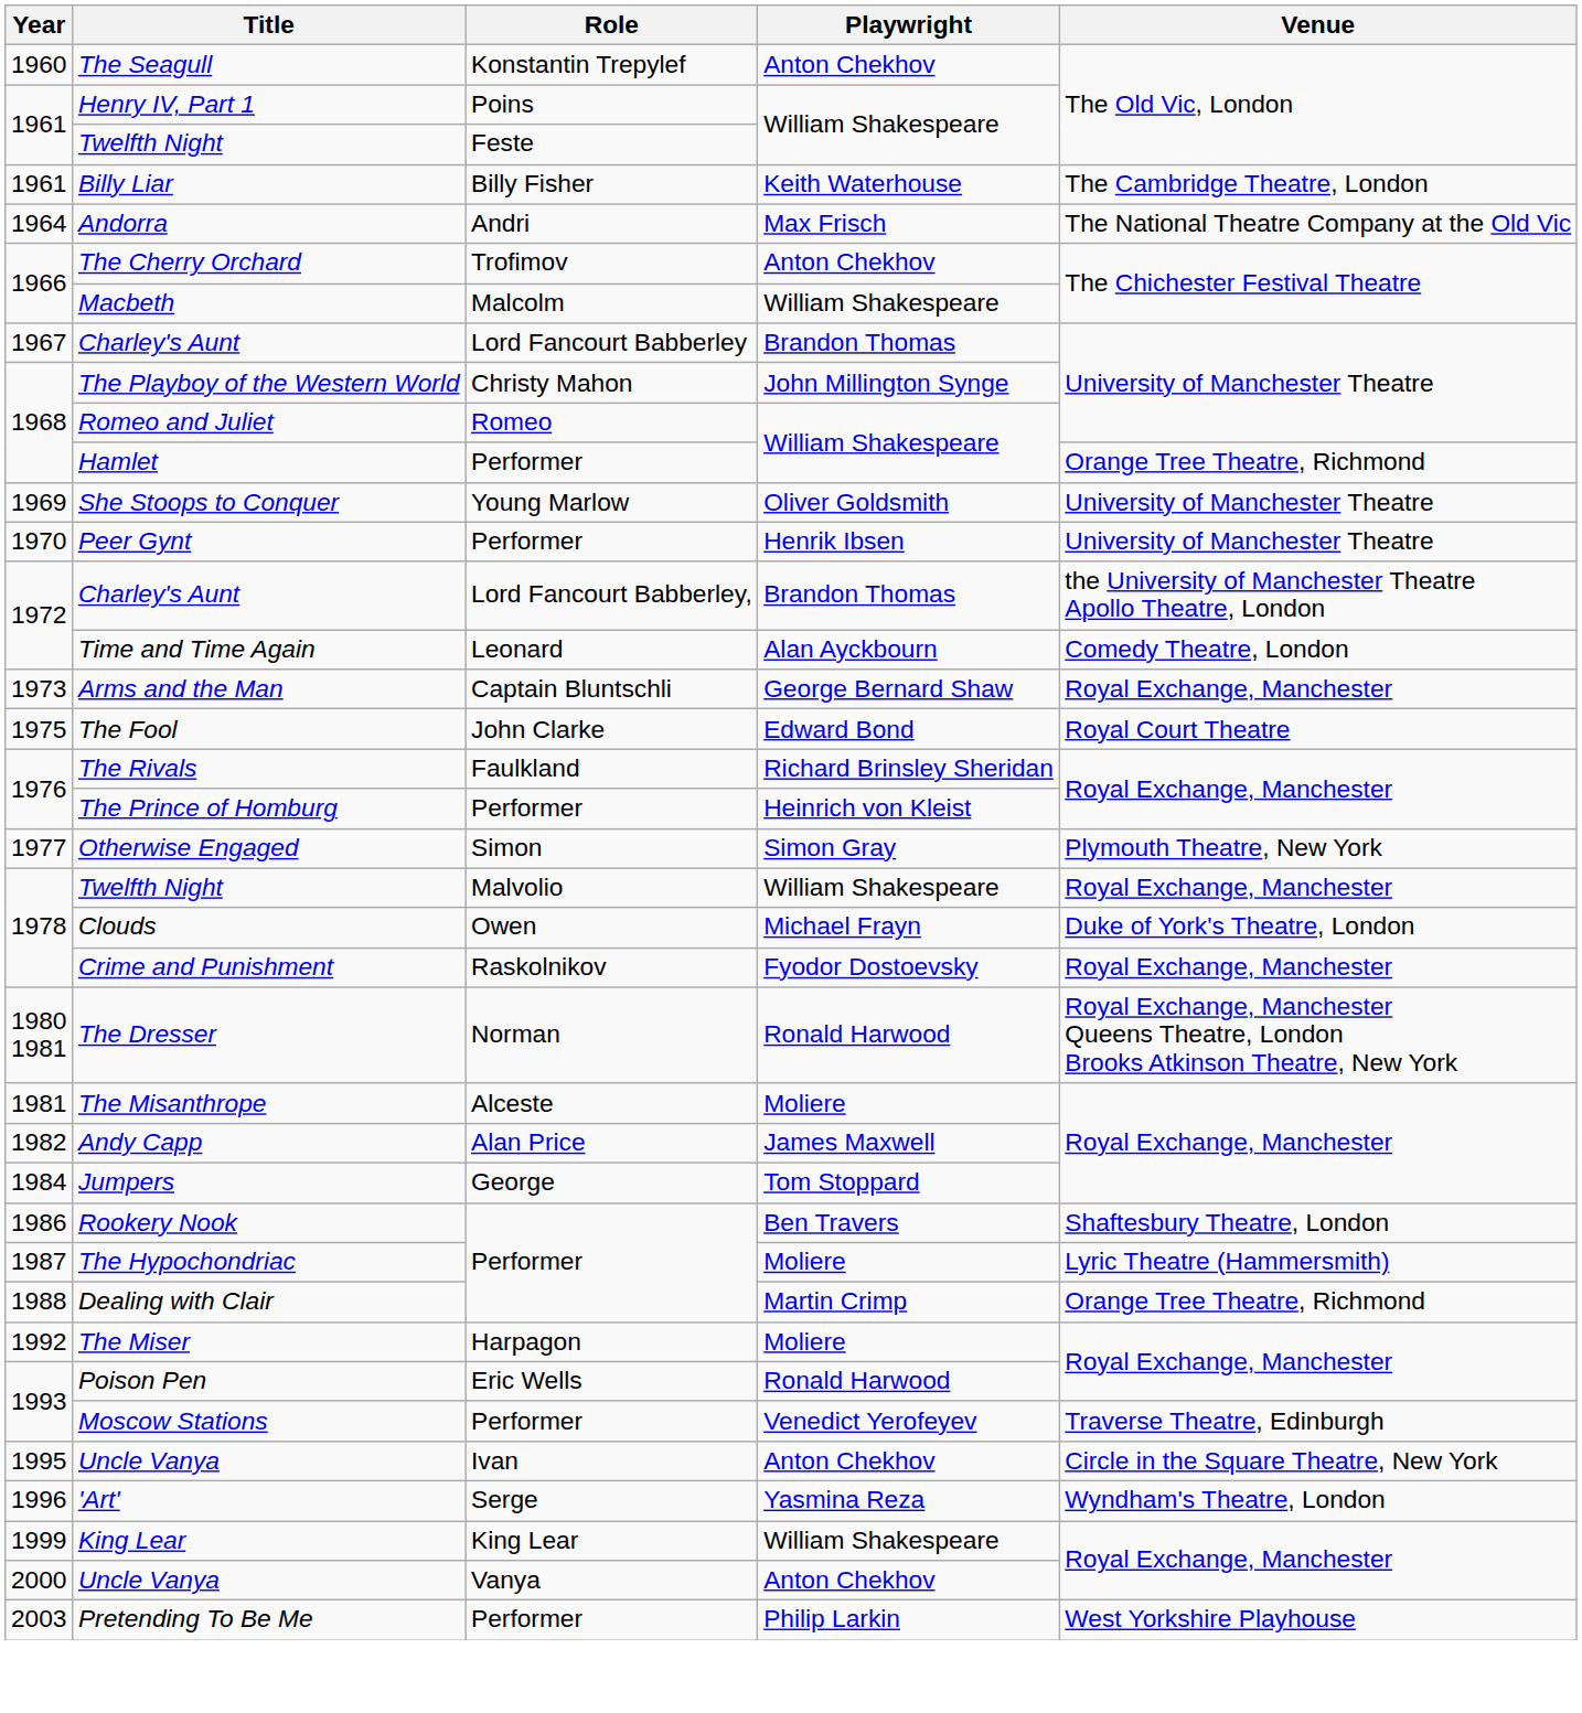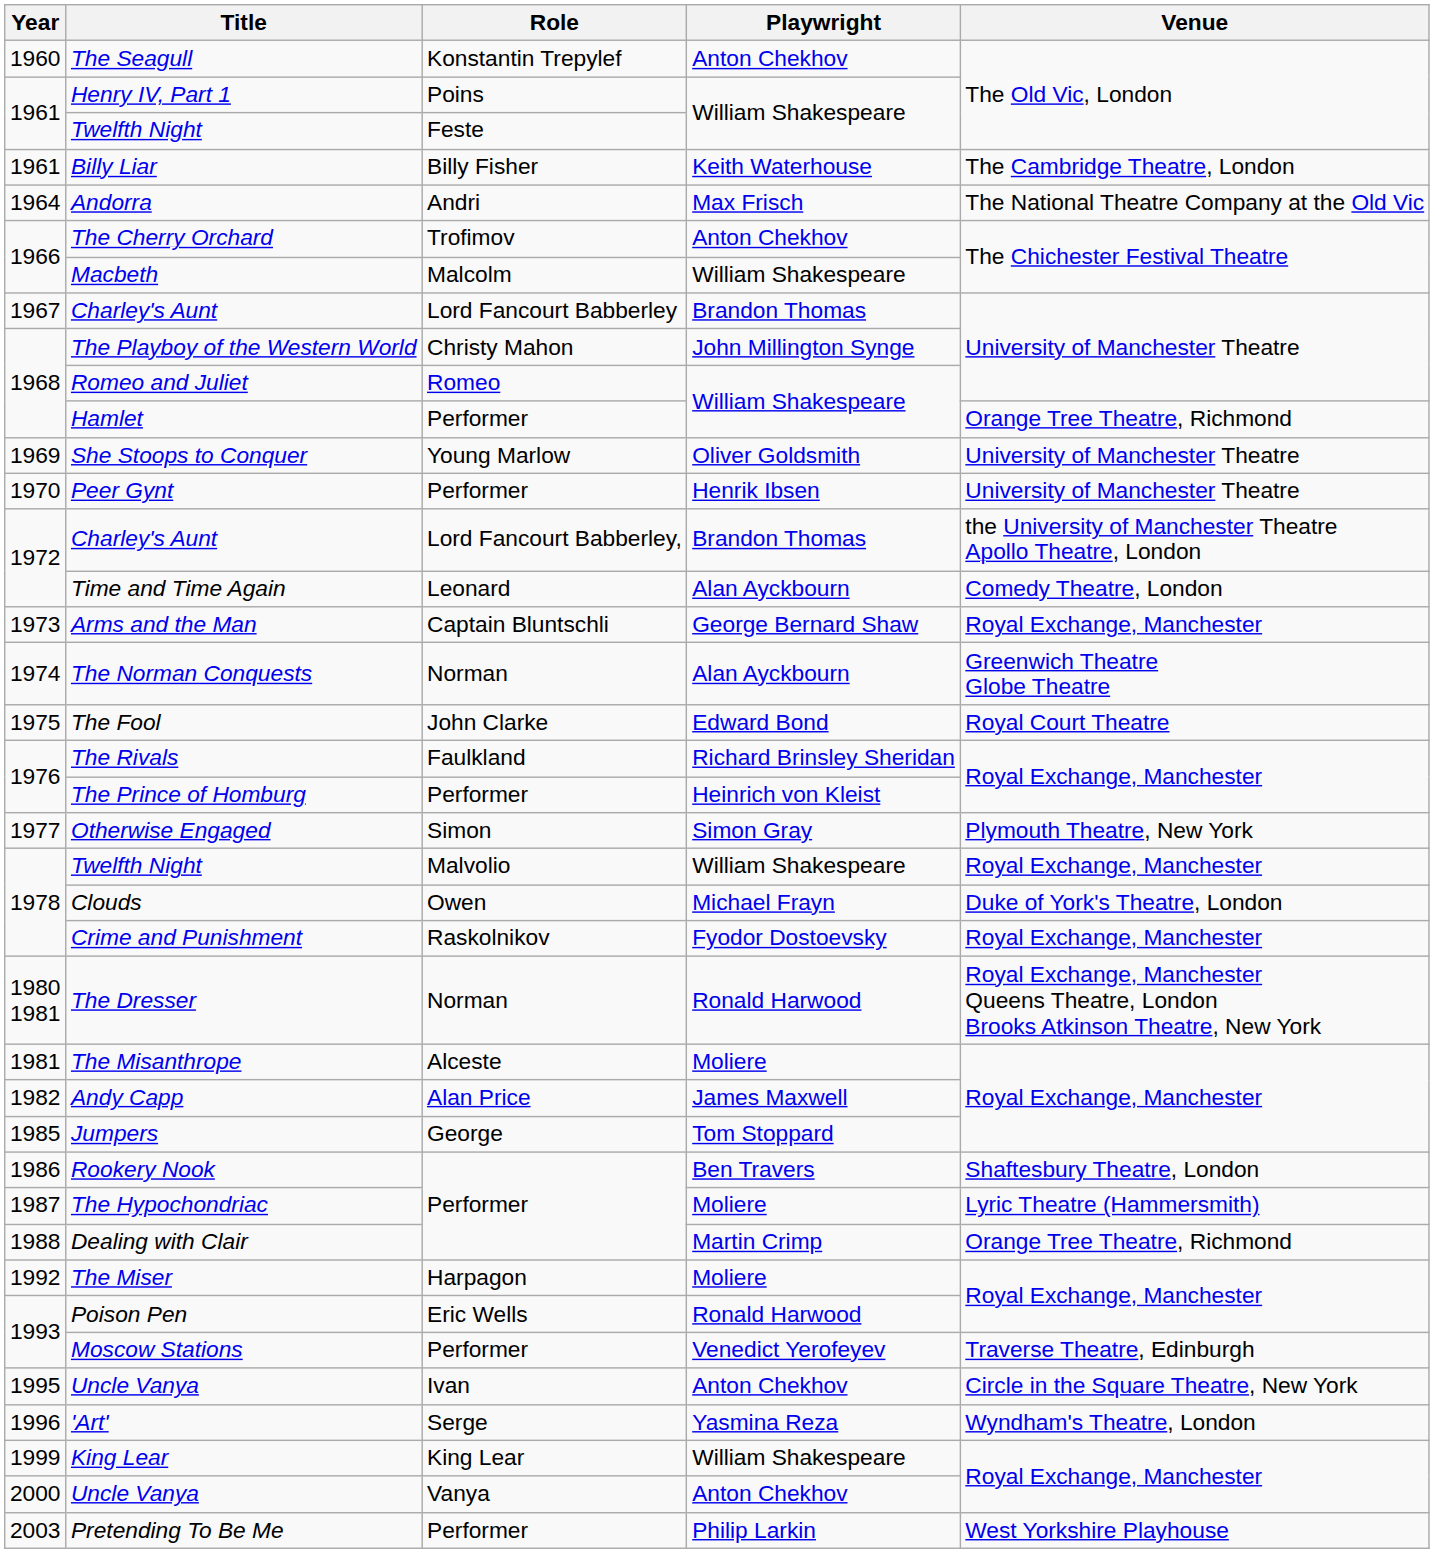+ row: 1974 | The Norman Conquests | Norman | Alan Ayckbourn | Greenwich Theatre Globe Theatre
Jumpers | Year: 1984 -> 1985
